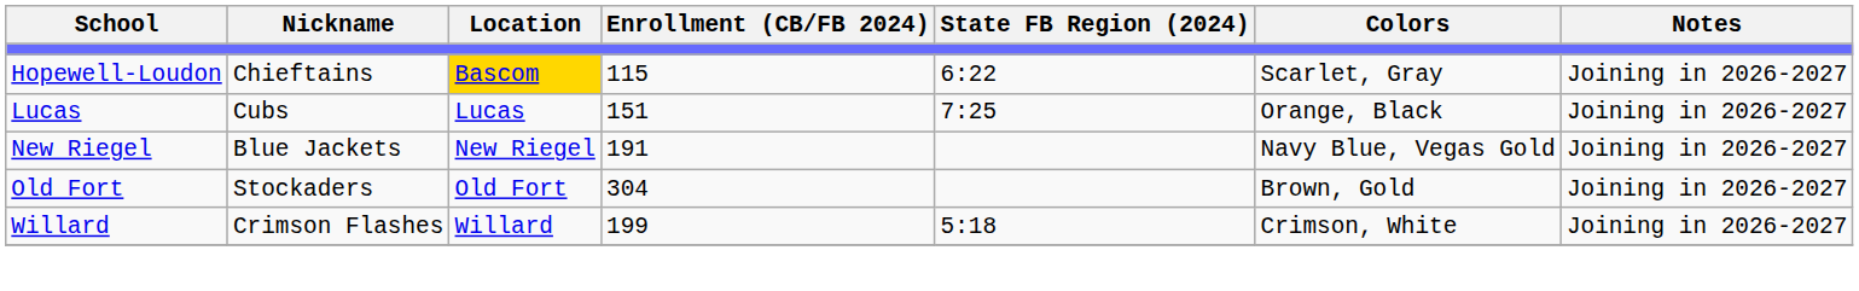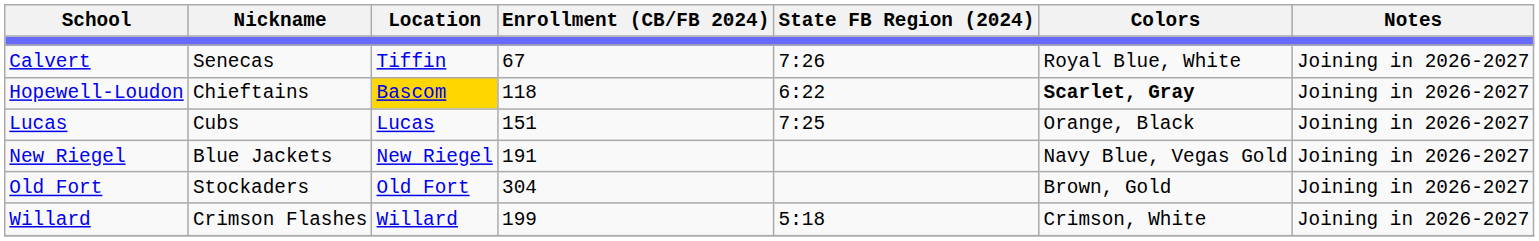+ row: Calvert | Senecas | Tiffin | 67 | 7:26 | Royal Blue, White | Joining in 2026-2027
Hopewell-Loudon | Enrollment (CB/FB 2024): 115 -> 118
Hopewell-Loudon | Colors: normal -> bold
